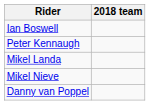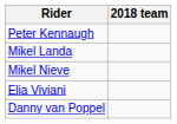- row: Ian Boswell
+ row: Elia Viviani
